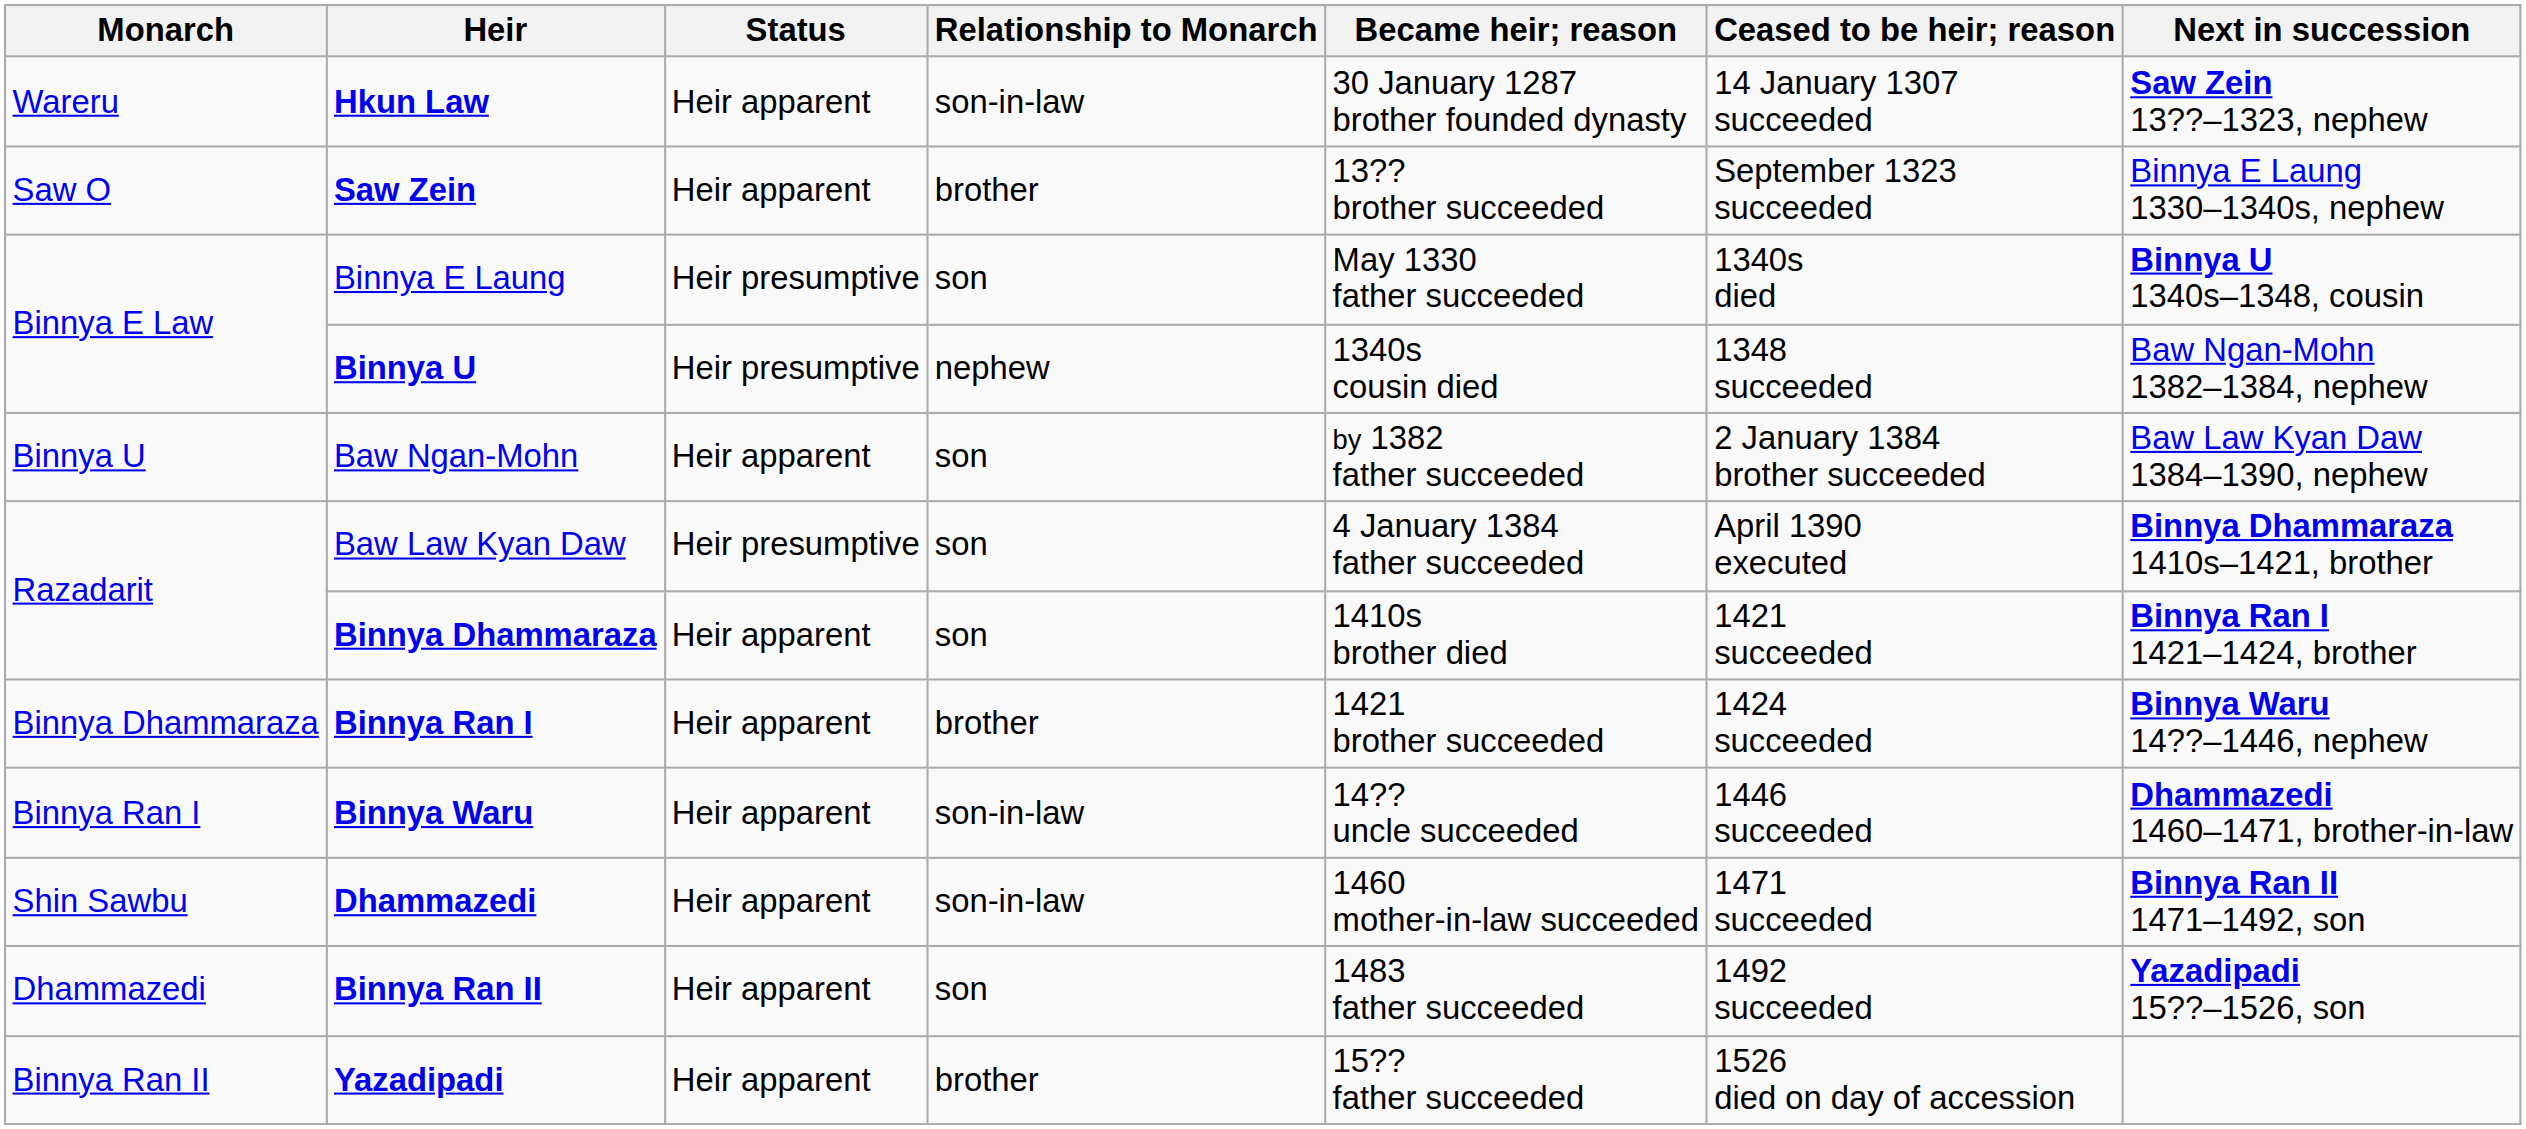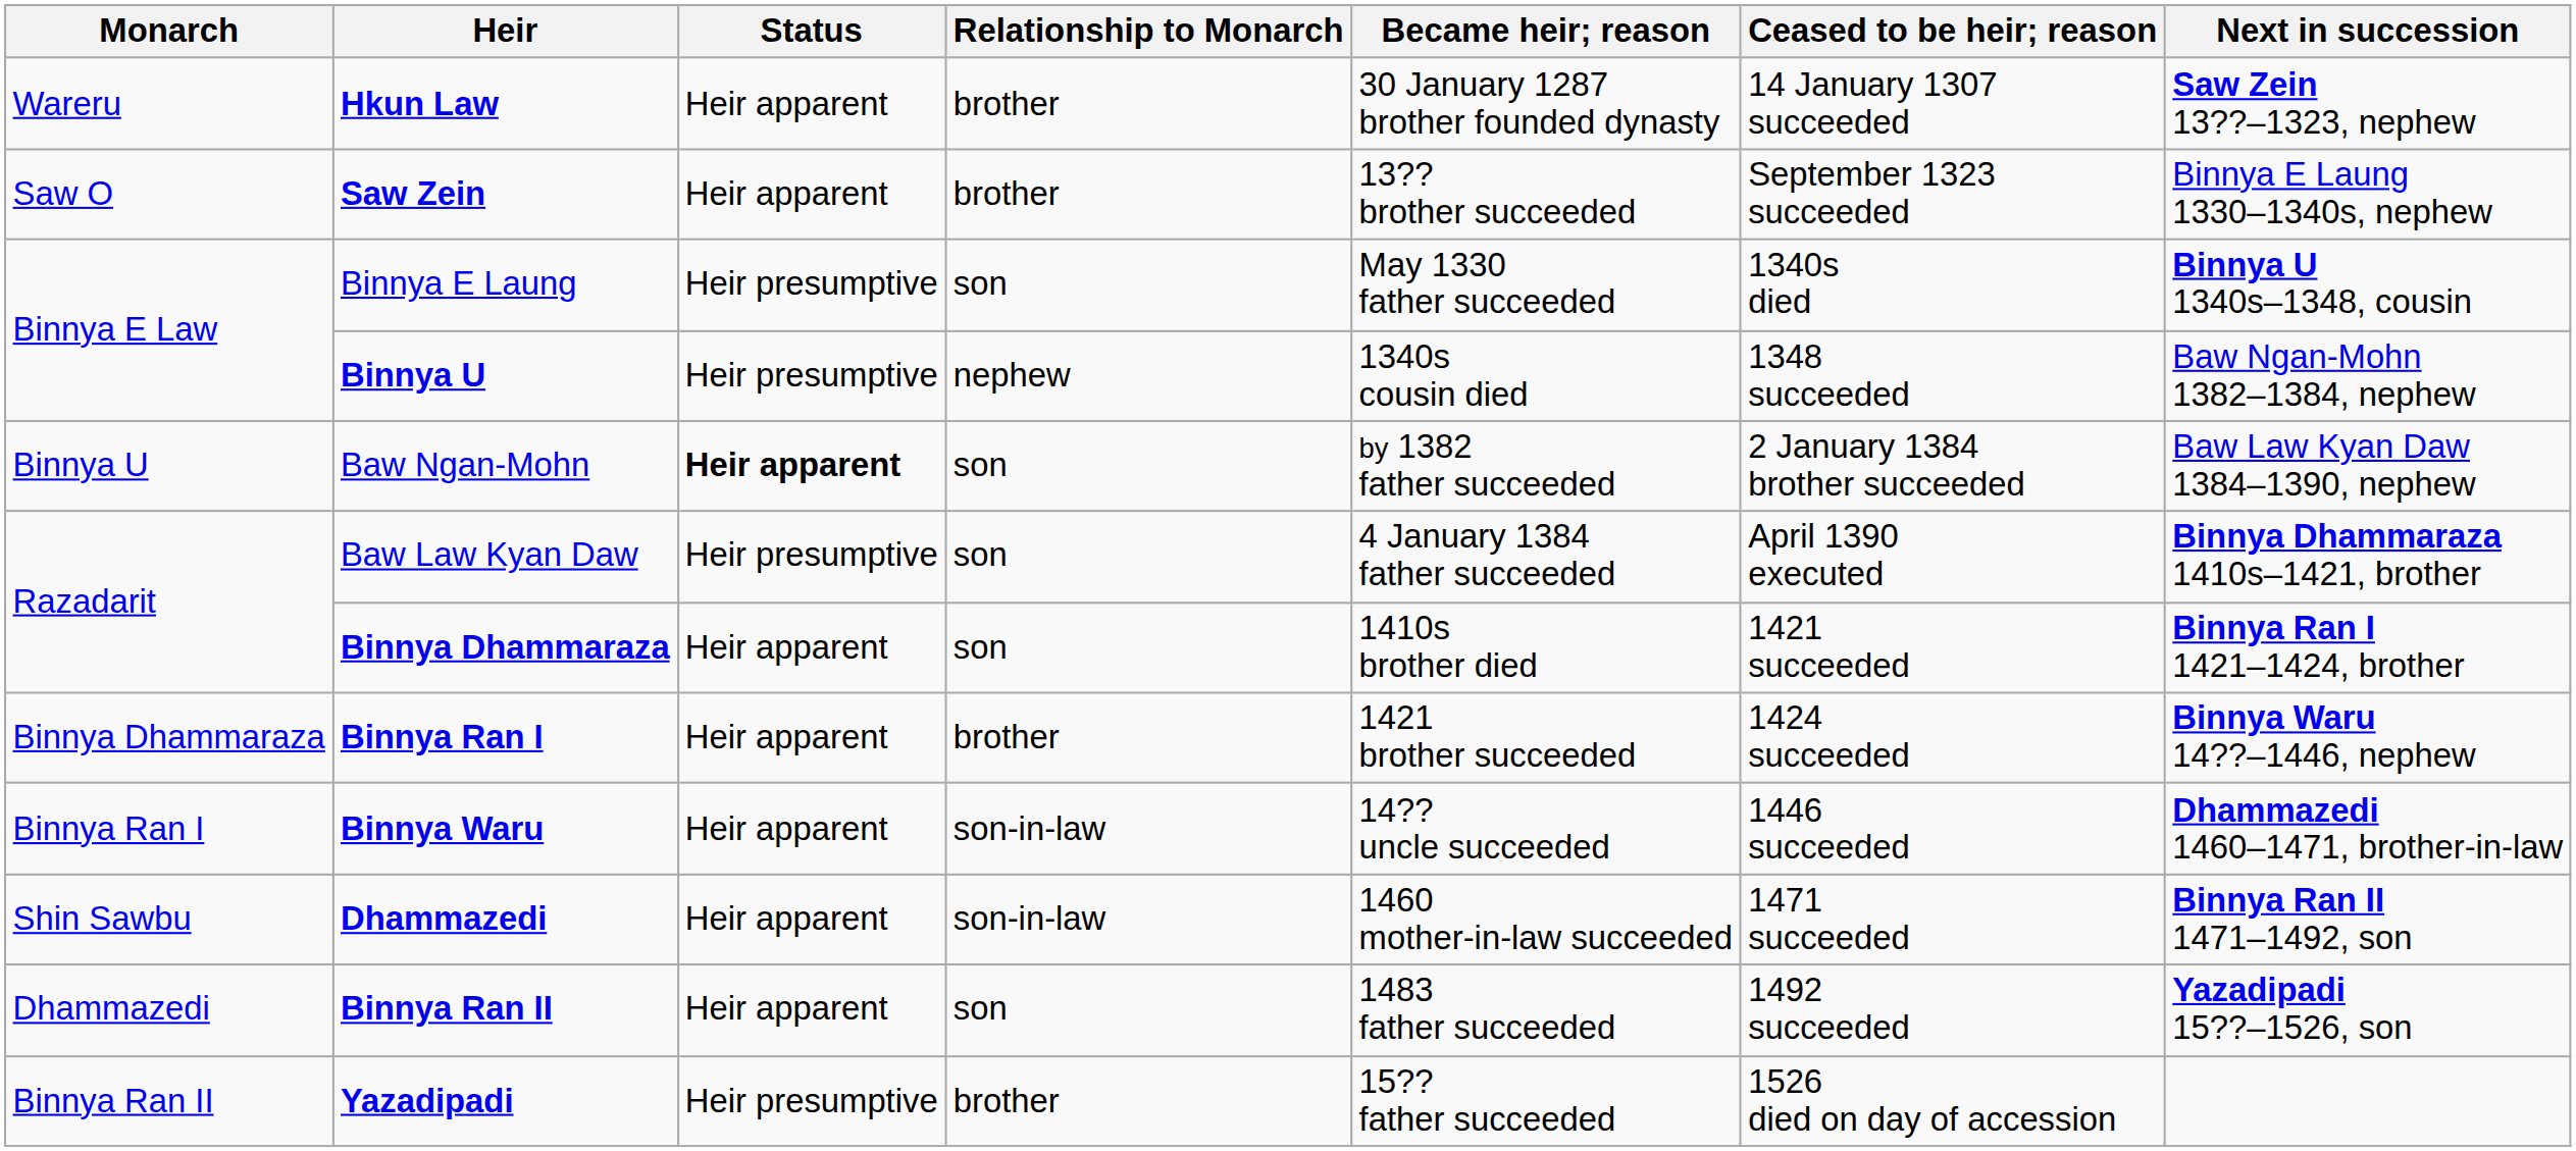Hkun Law | Relationship to Monarch: son-in-law -> brother
Baw Ngan-Mohn | Status: normal -> bold
Yazadipadi | Status: Heir apparent -> Heir presumptive
